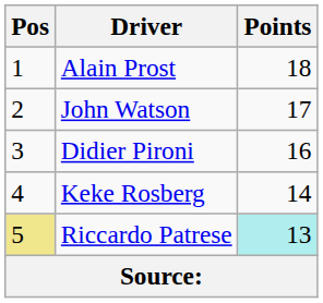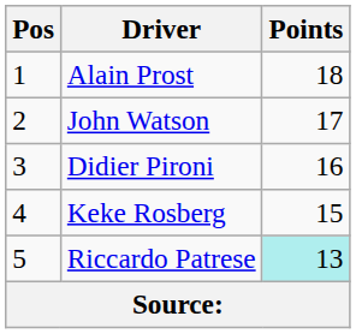Keke Rosberg | Points: 14 -> 15
Riccardo Patrese | Pos: khaki background -> no background
